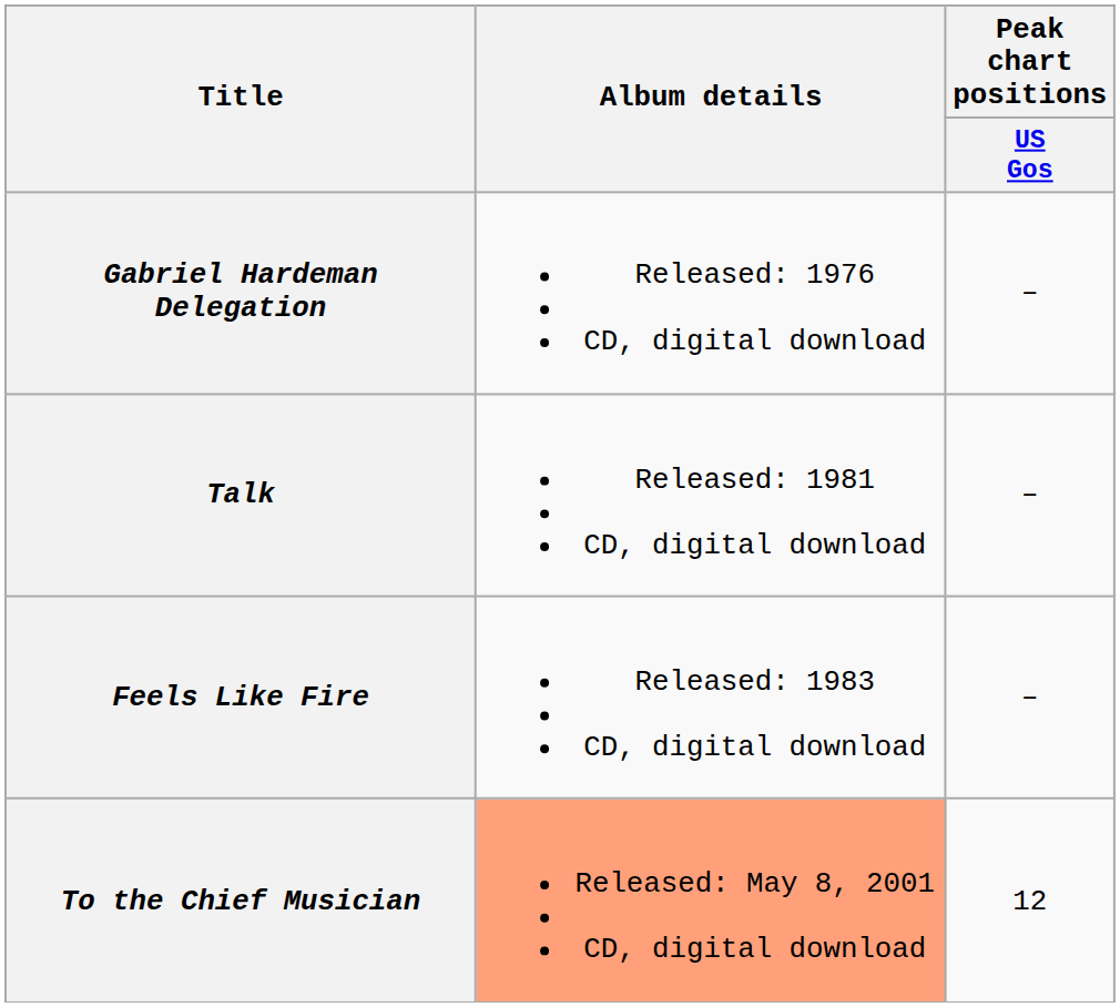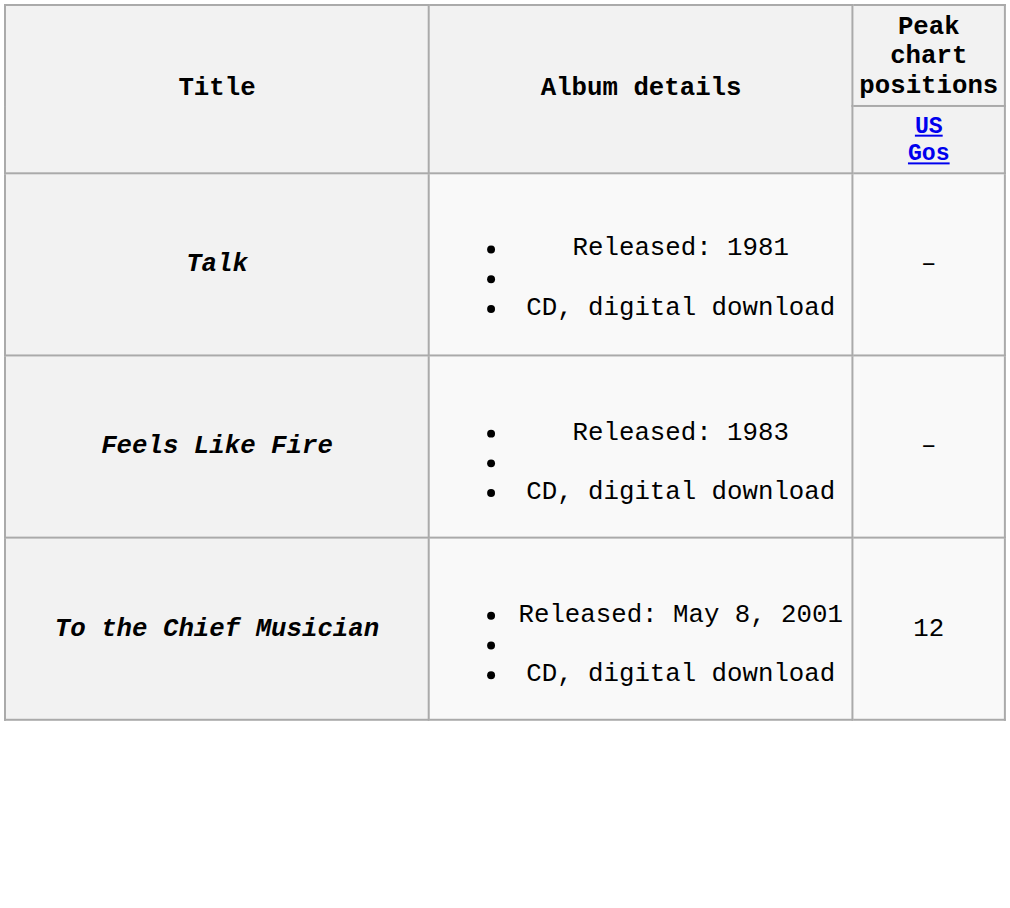- row: Gabriel Hardeman Delegation | Released: 1976 CD, digital download | –
To the Chief Musician | Album details: lightsalmon background -> no background
